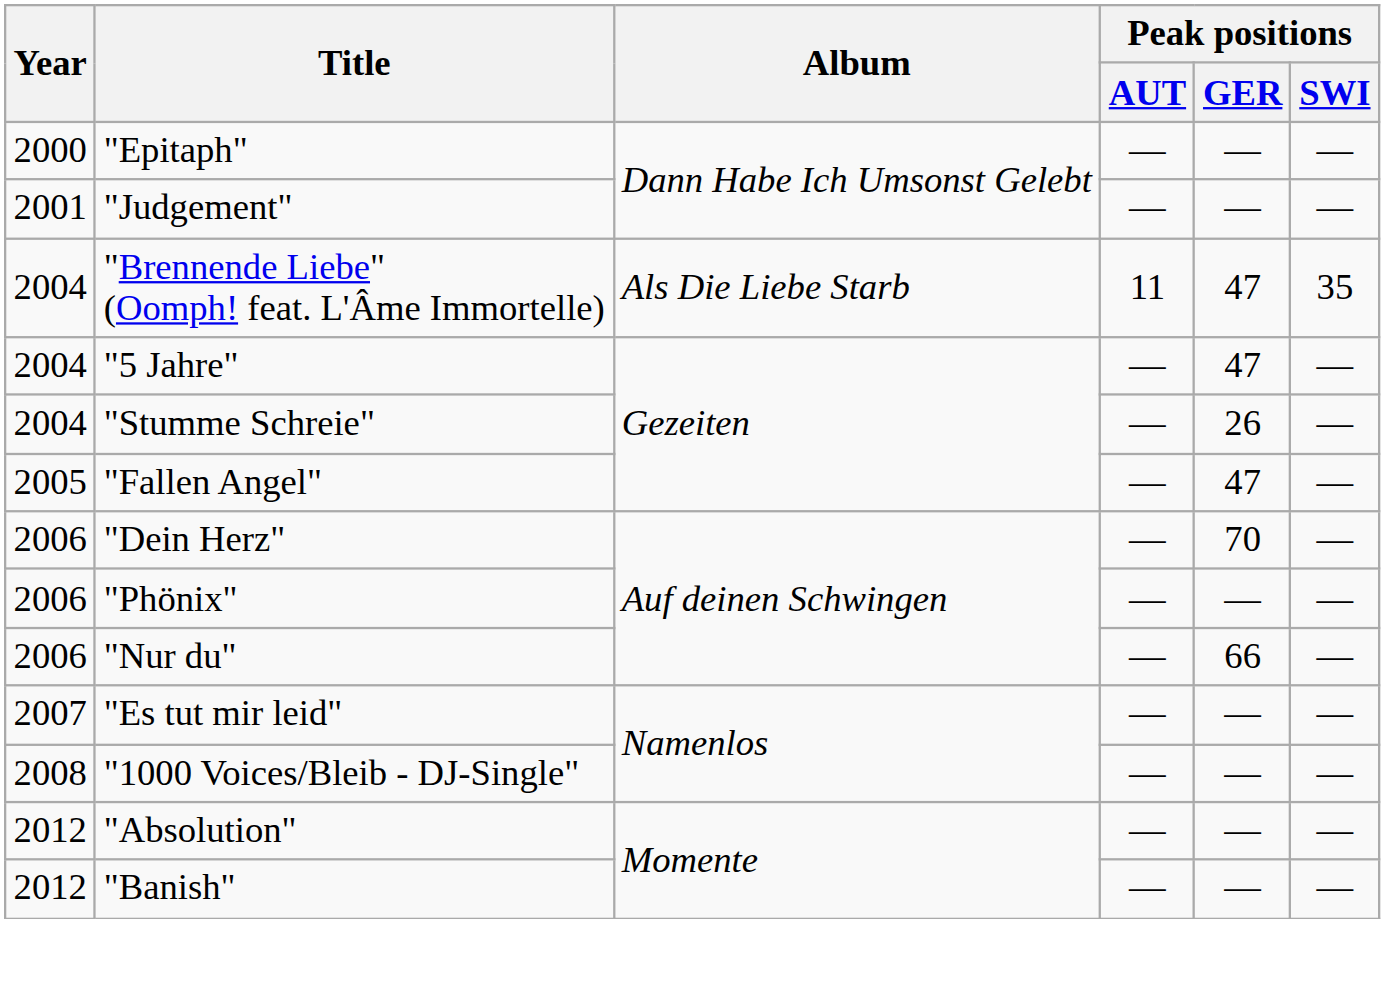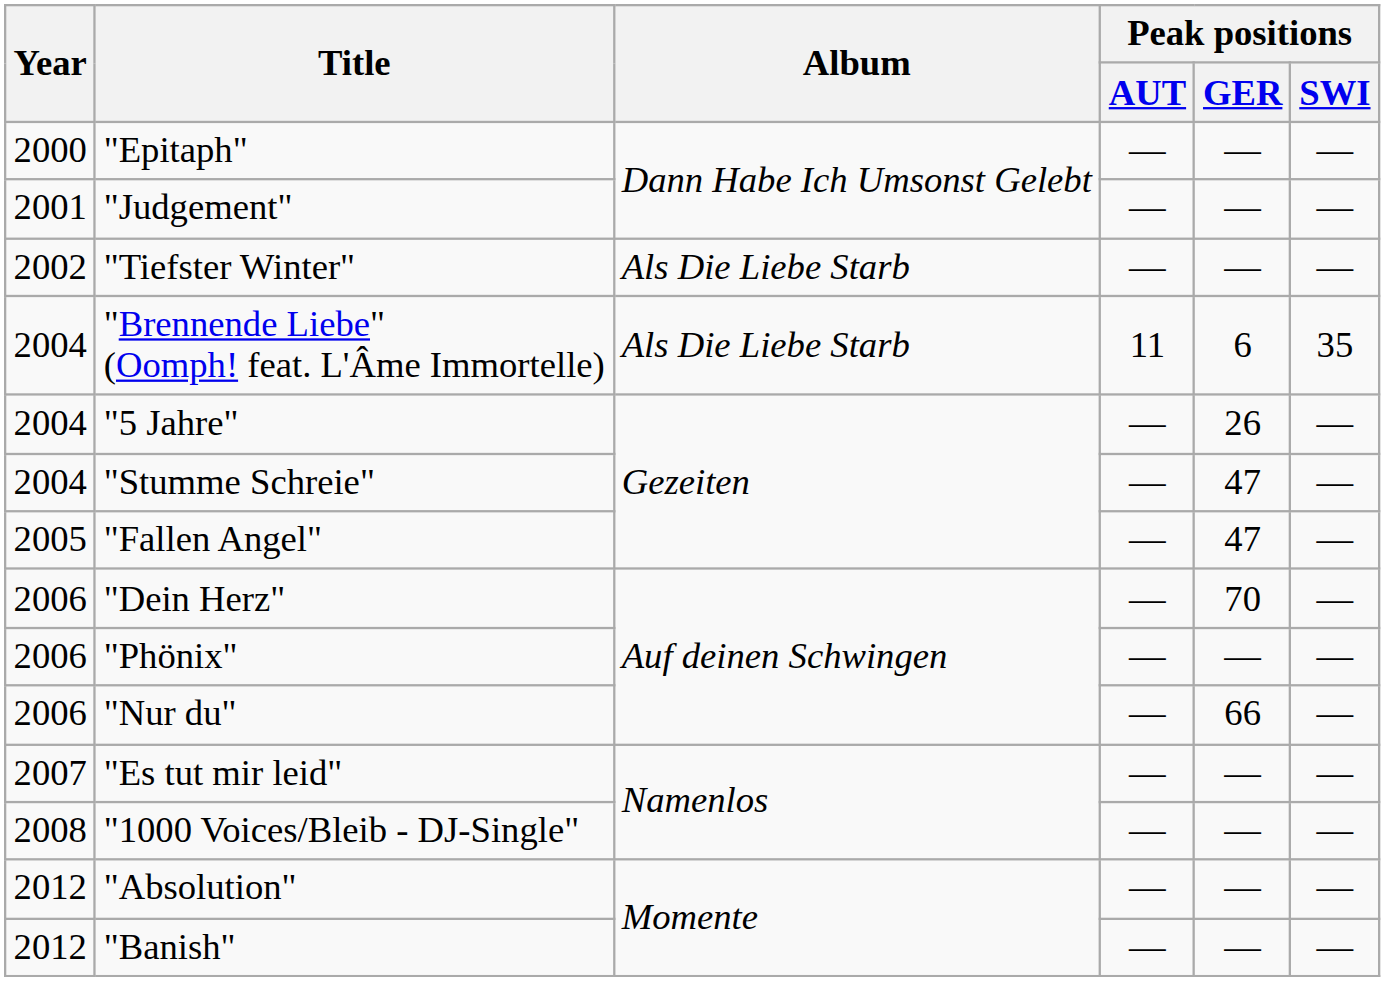+ row: 2002 | "Tiefster Winter" | Als Die Liebe Starb | — | — | —
"Brennende Liebe" (Oomph! feat. L'Âme Immortelle) | Peak positions / GER: 47 -> 6
"5 Jahre" | Peak positions / GER: 47 -> 26
"Stumme Schreie" | Peak positions / GER: 26 -> 47
